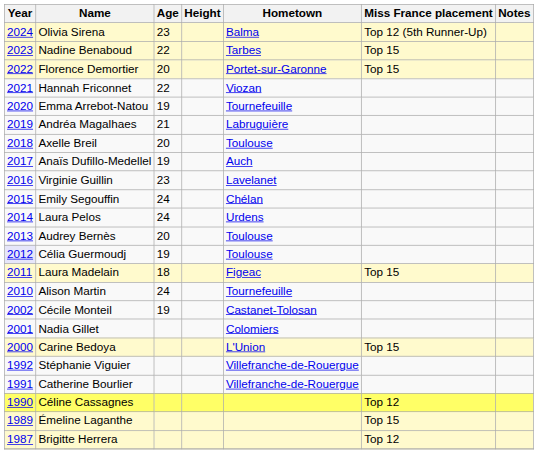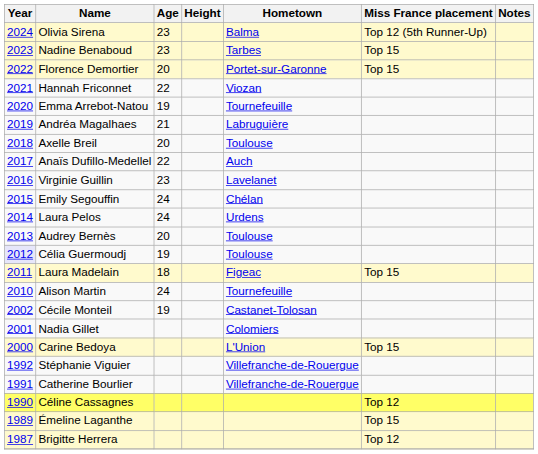Nadine Benaboud | Age: 22 -> 23
Anaïs Dufillo-Medellel | Age: 19 -> 22
